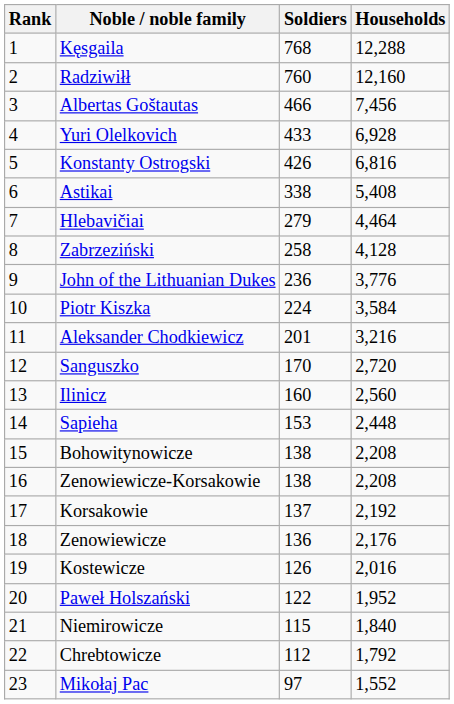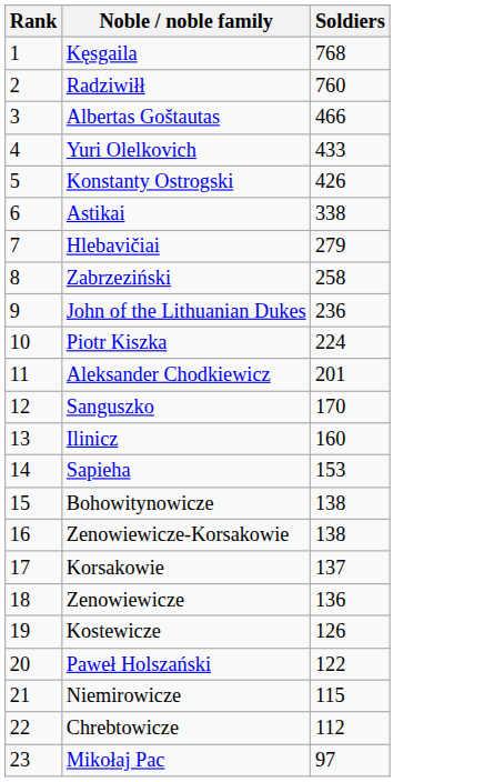- column: Households | 12,288 | 12,160 | 7,456 | 6,928 | 6,816 | 5,408 | 4,464 | 4,128 | 3,776 | 3,584 | 3,216 | 2,720 | 2,560 | 2,448 | 2,208 | 2,208 | 2,192 | 2,176 | 2,016 | 1,952 | 1,840 | 1,792 | 1,552
